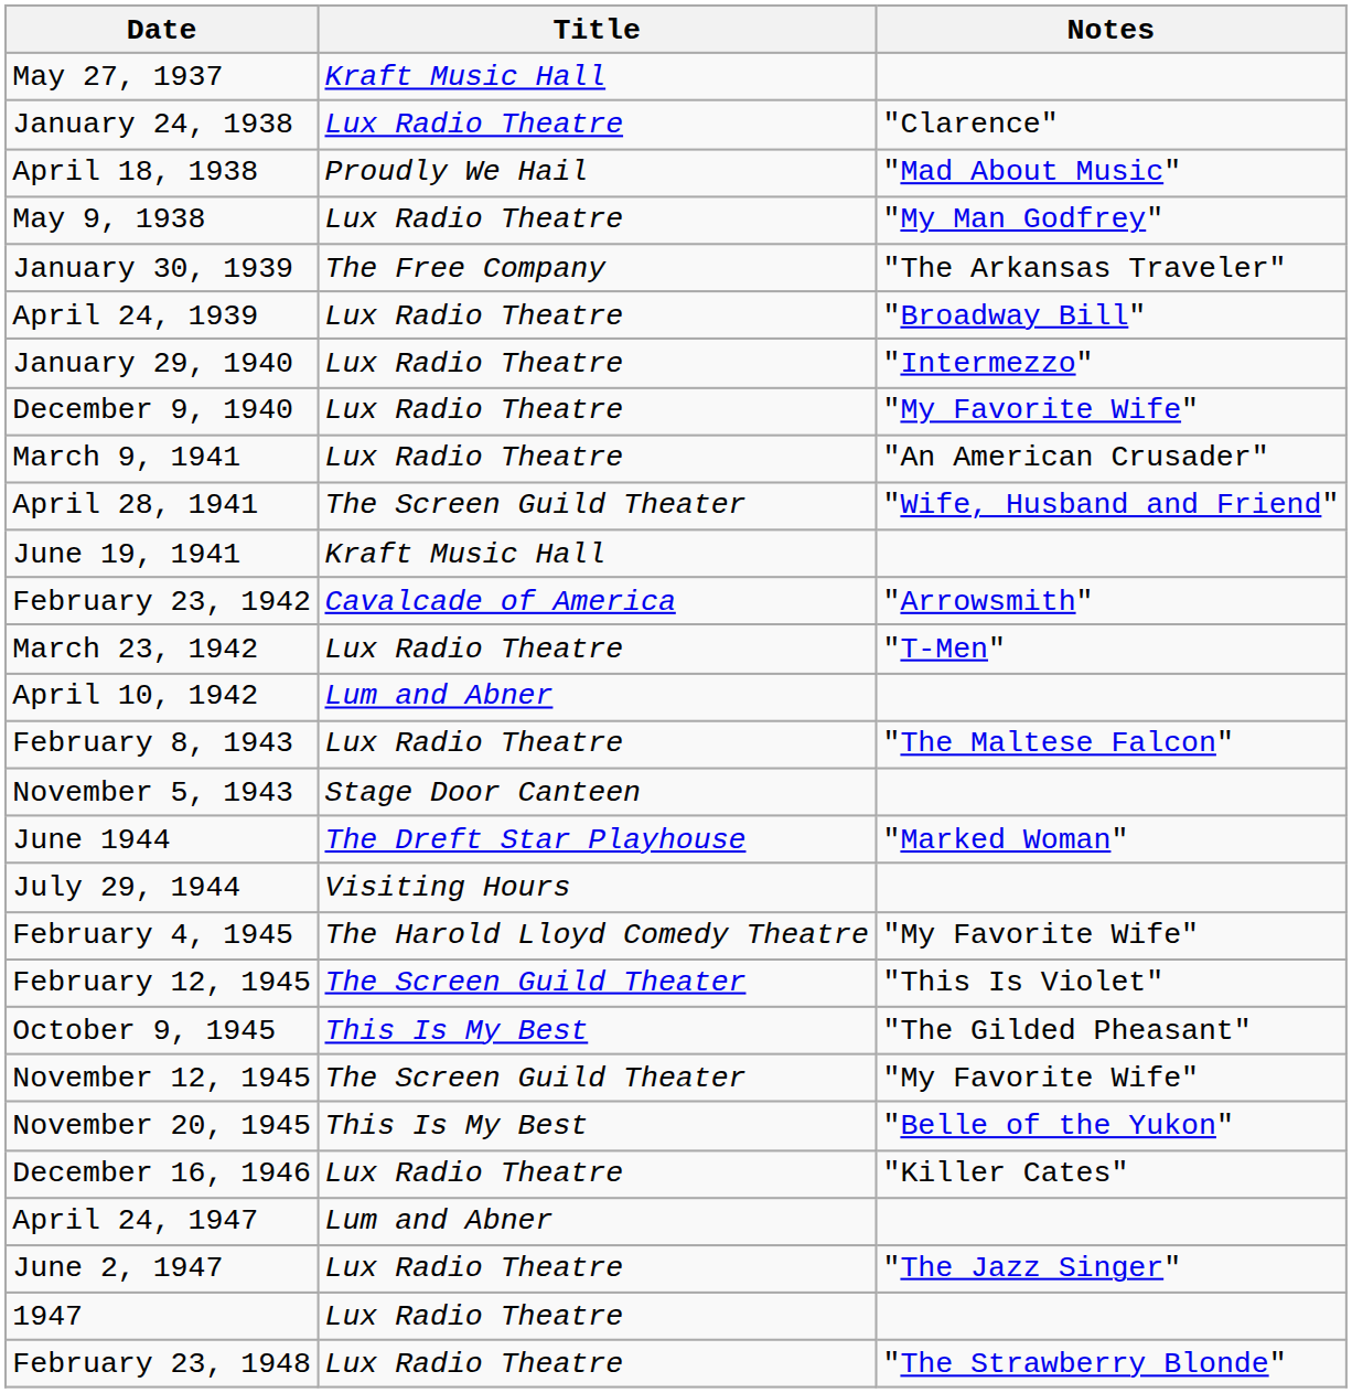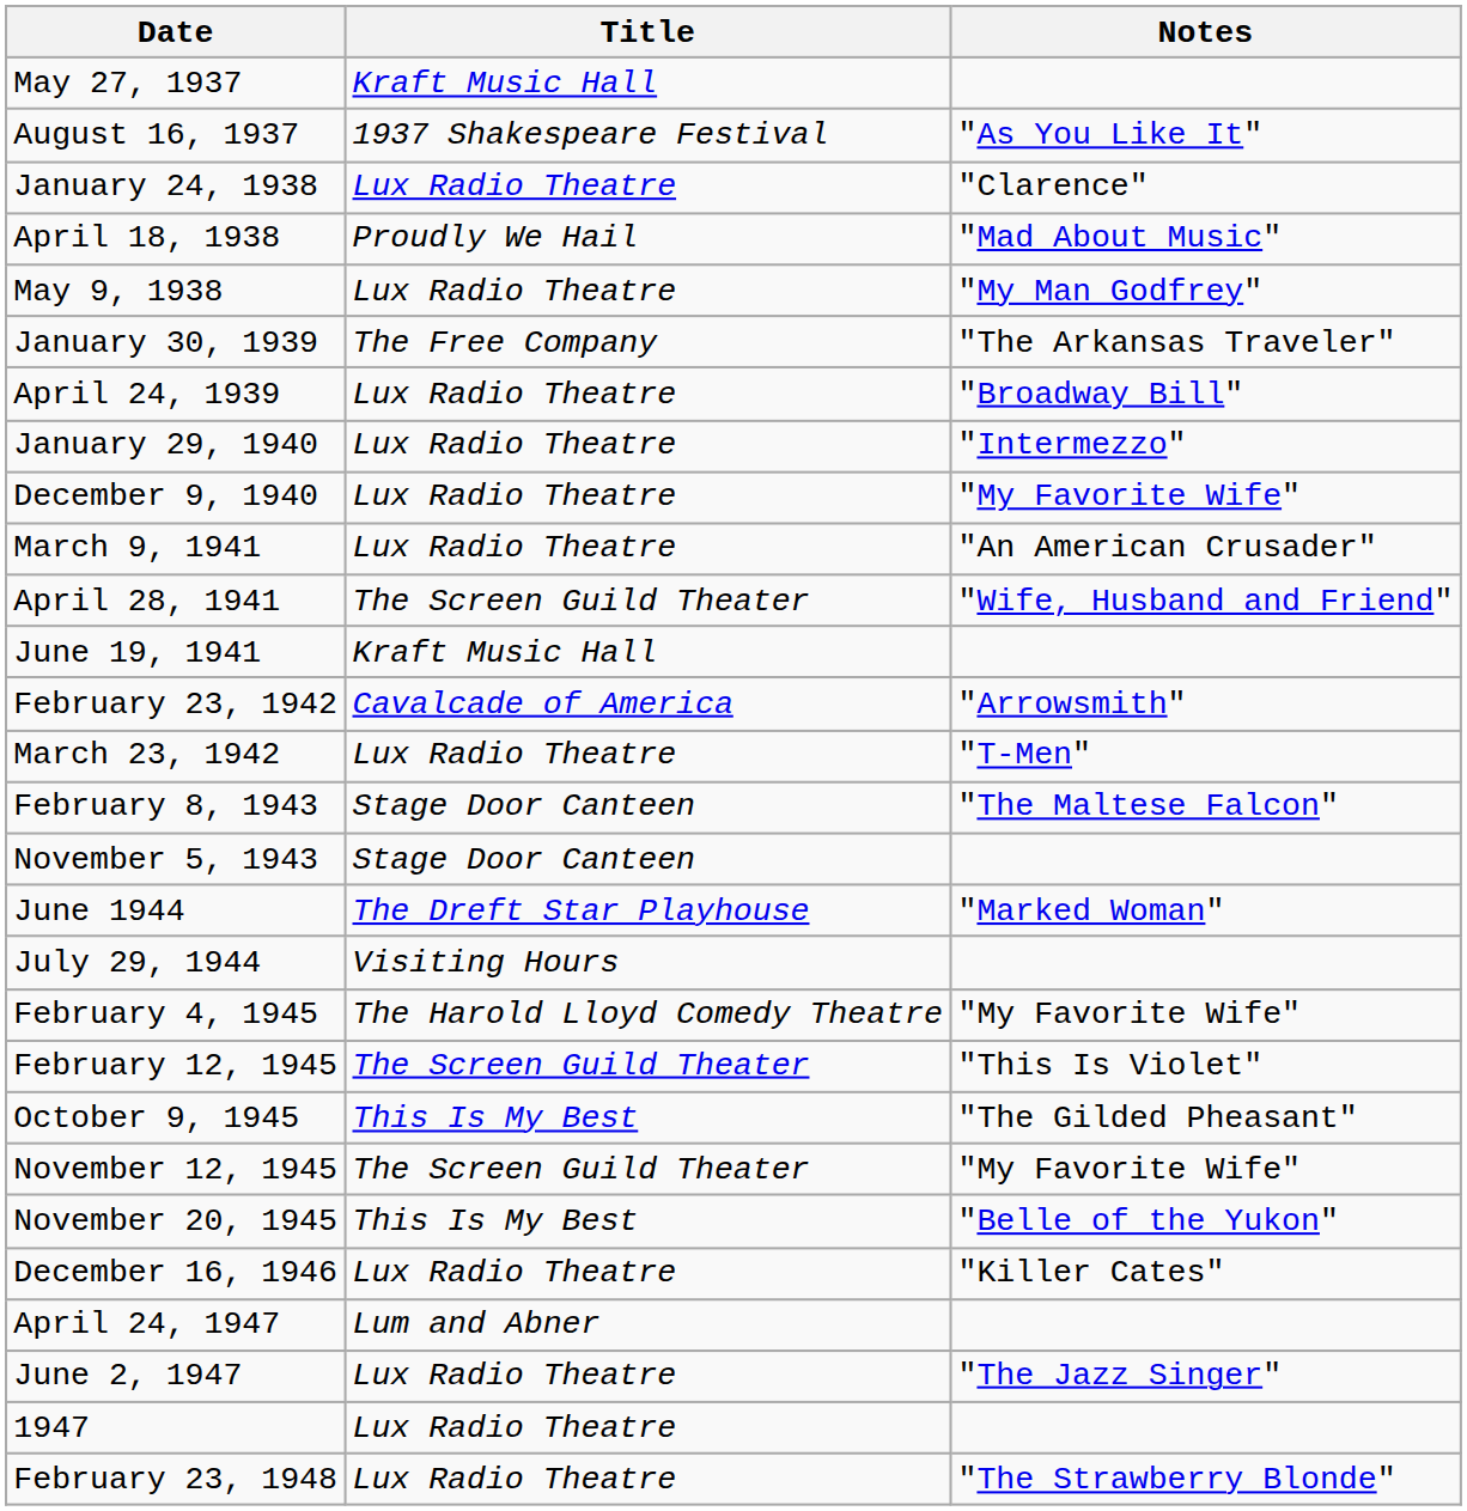+ row: August 16, 1937 | 1937 Shakespeare Festival | "As You Like It"
- row: April 10, 1942 | Lum and Abner
February 8, 1943 | Title: Lux Radio Theatre -> Stage Door Canteen
